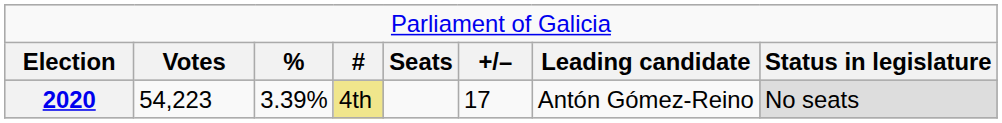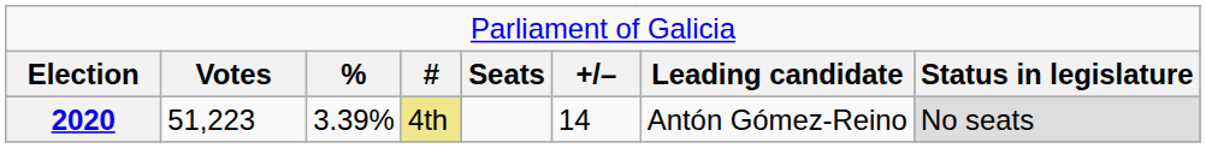2020 | column 2: 54,223 -> 51,223
2020 | column 6: 17 -> 14
